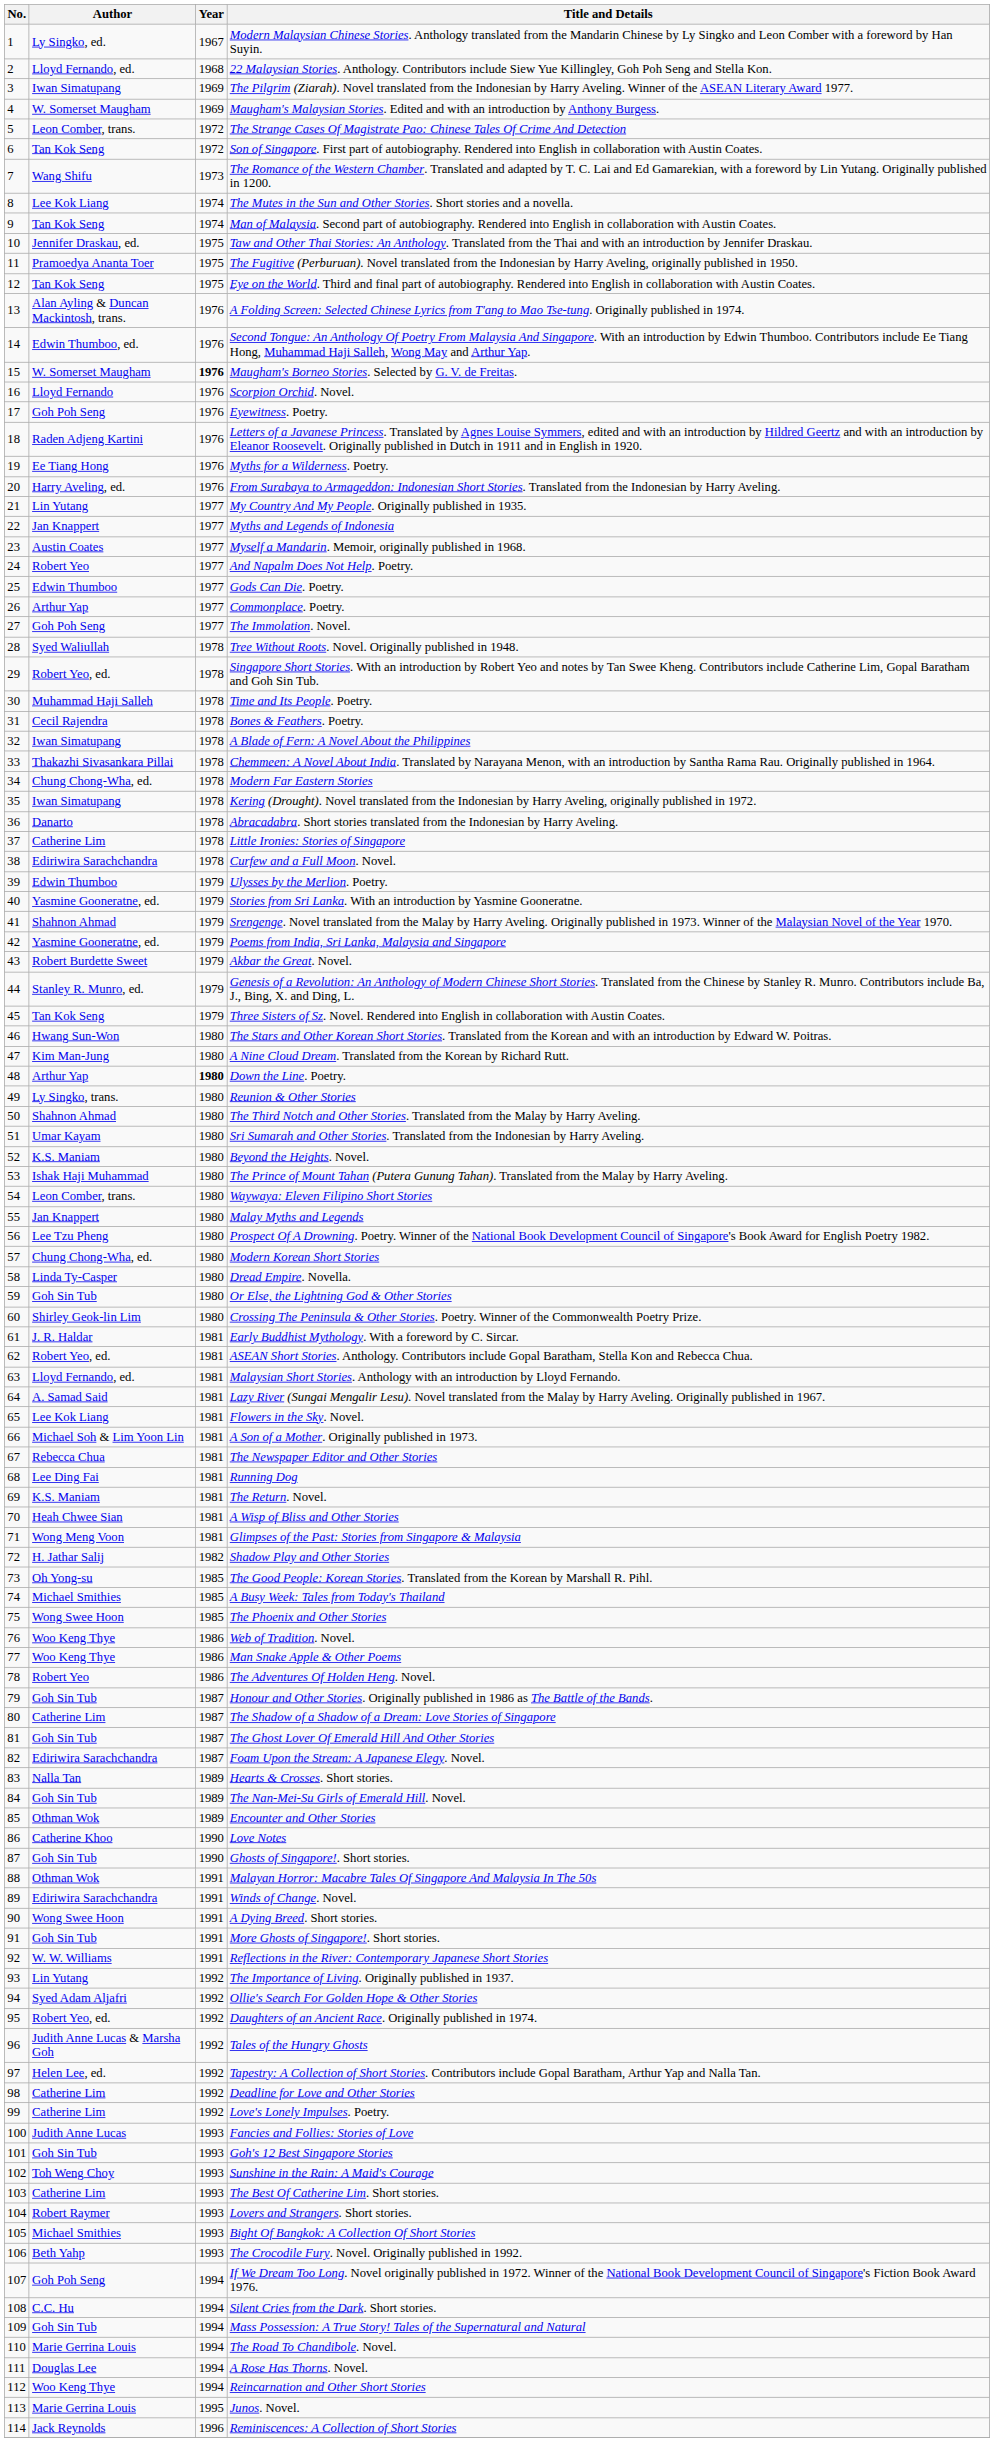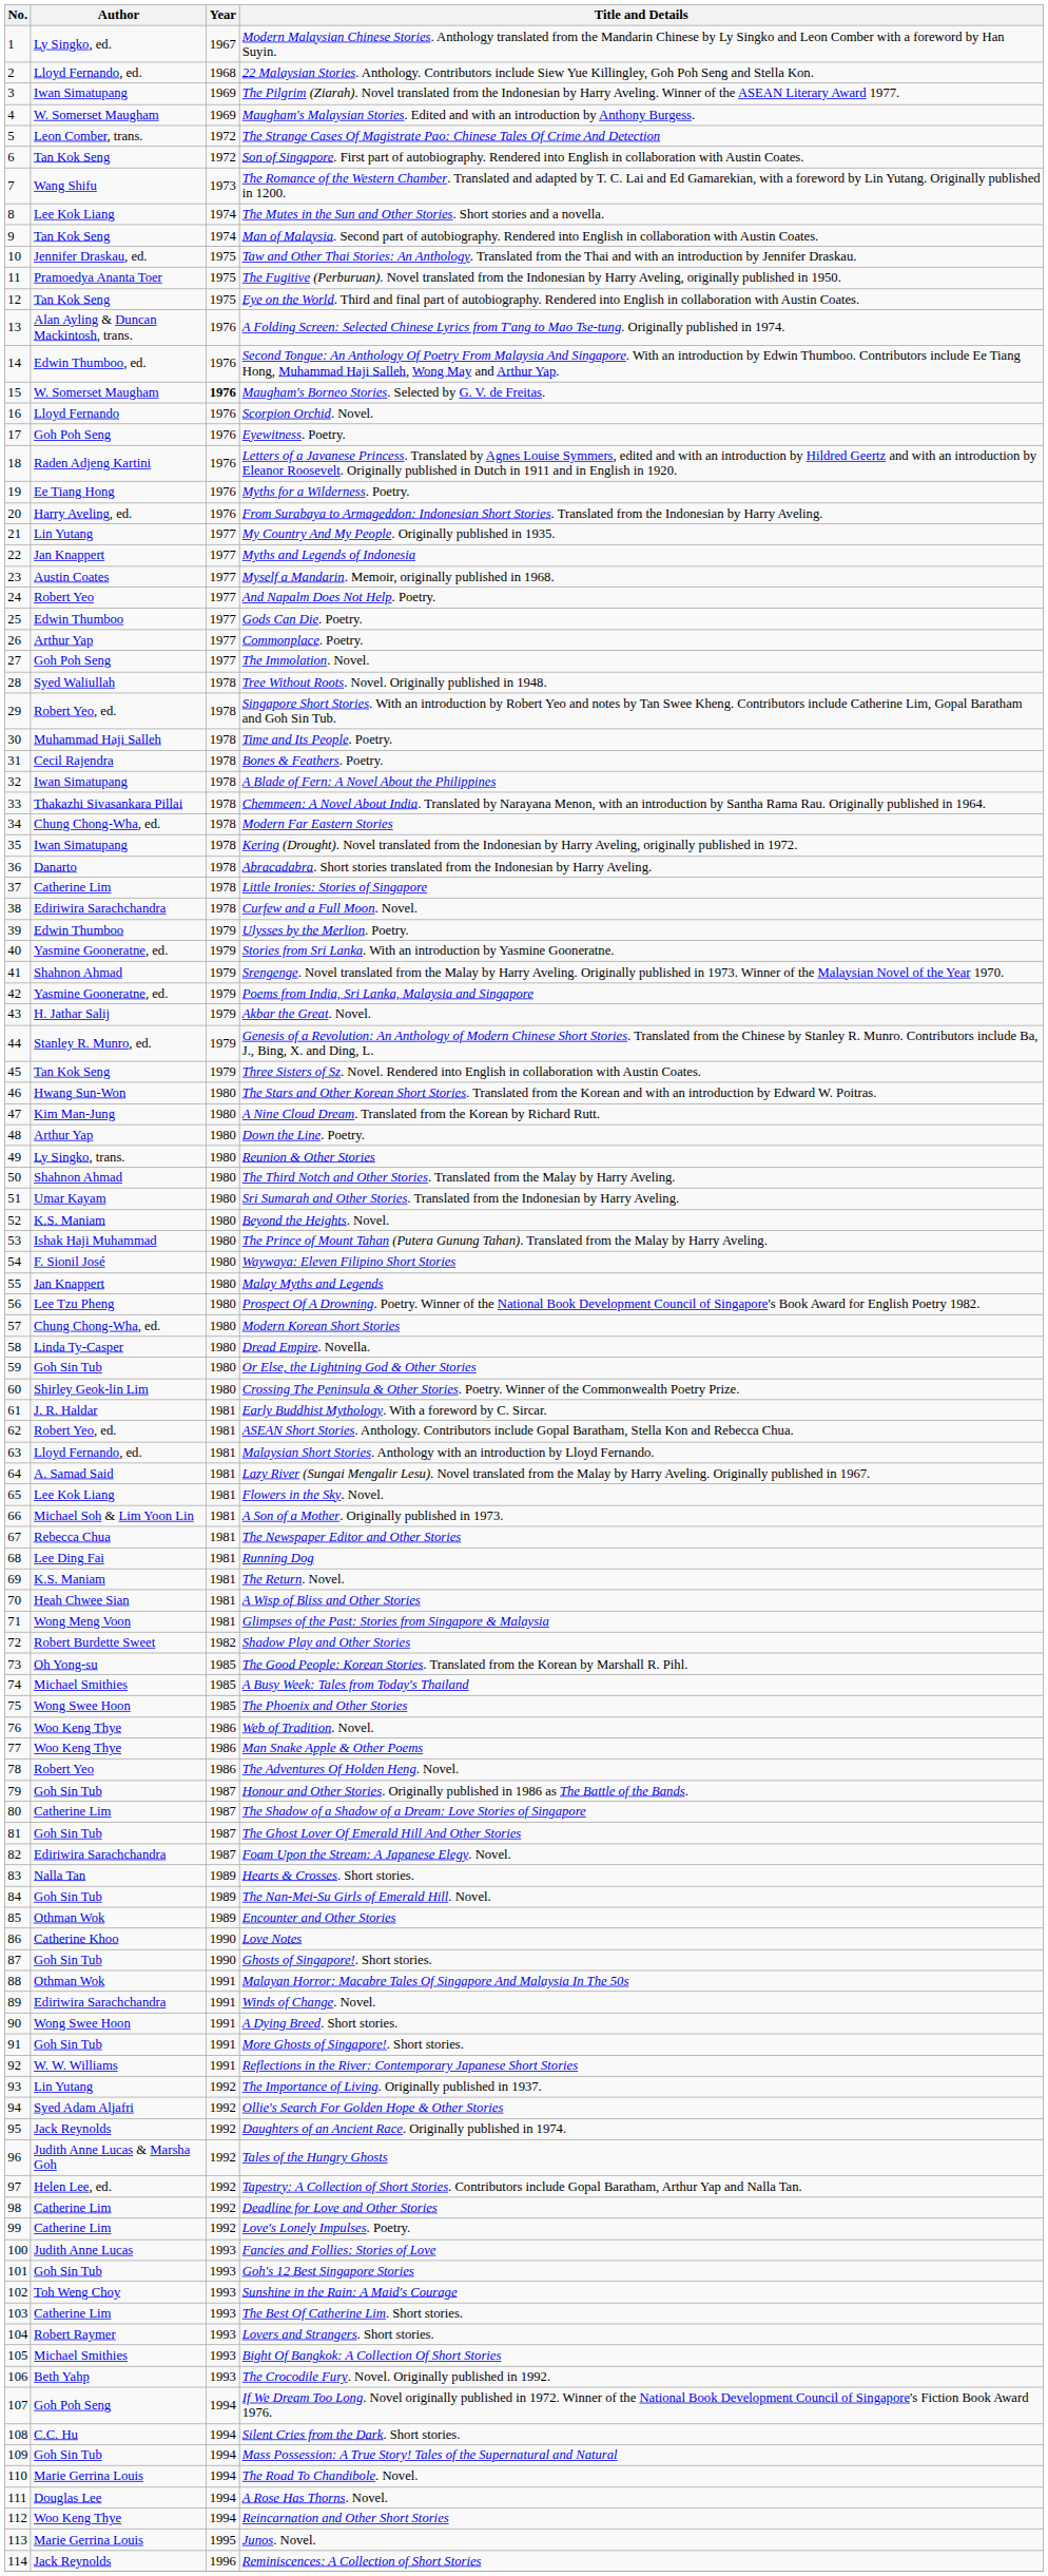Akbar the Great. Novel. | Author: Robert Burdette Sweet -> H. Jathar Salij
Down the Line. Poetry. | Year: bold -> normal
Waywaya: Eleven Filipino Short Stories | Author: Leon Comber, trans. -> F. Sionil José
Shadow Play and Other Stories | Author: H. Jathar Salij -> Robert Burdette Sweet
Daughters of an Ancient Race. Originally published in 1974. | Author: Robert Yeo, ed. -> Jack Reynolds
